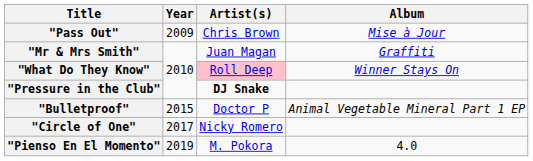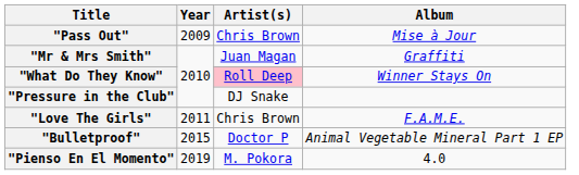"Pressure in the Club" | Artist(s): bold -> normal
+ row: "Love The Girls" | 2011 | Chris Brown | F.A.M.E.
- row: "Circle of One" | 2017 | Nicky Romero
